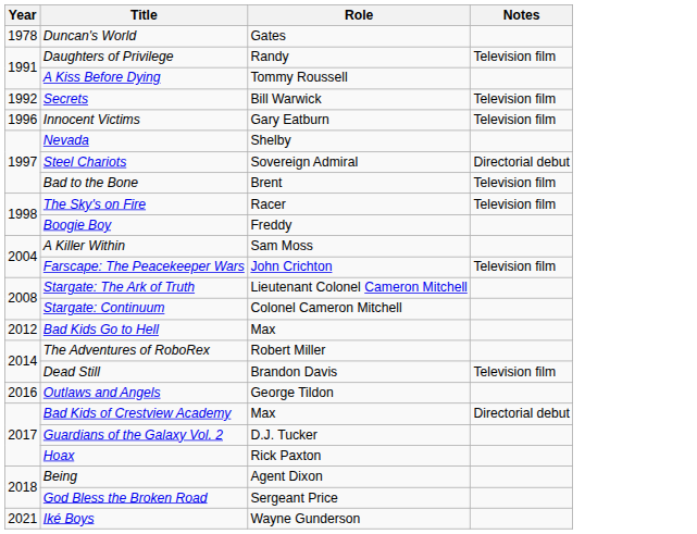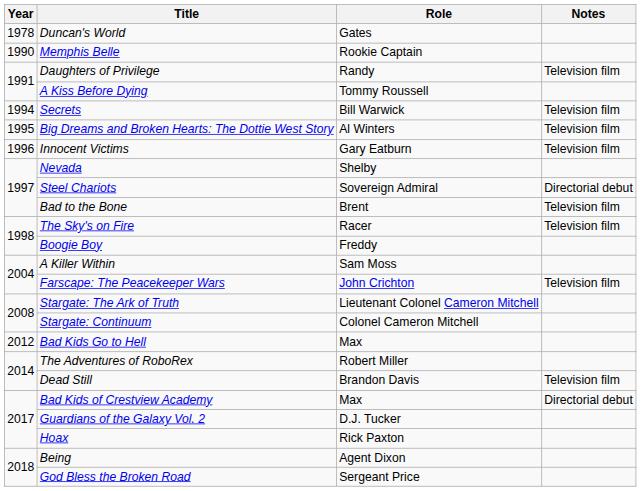+ row: 1990 | Memphis Belle | Rookie Captain
Secrets | Year: 1992 -> 1994
+ row: 1995 | Big Dreams and Broken Hearts: The Dottie West Story | Al Winters | Television film
- row: 2016 | Outlaws and Angels | George Tildon
- row: 2021 | Iké Boys | Wayne Gunderson
